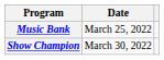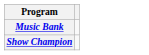- column: Date | March 25, 2022 | March 30, 2022
